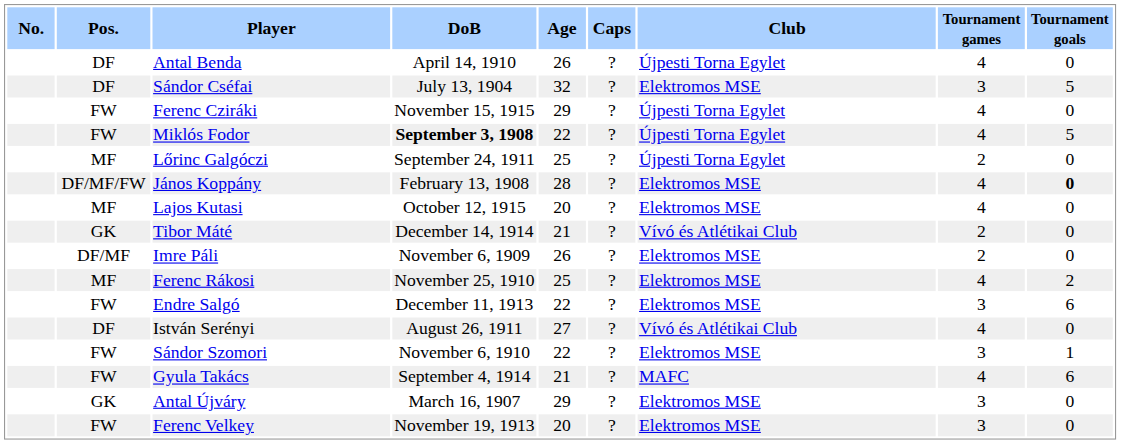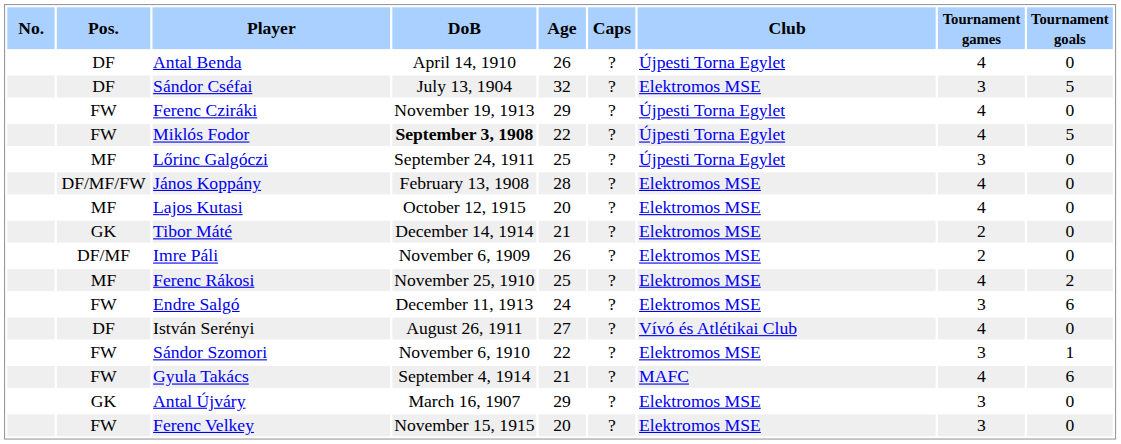Ferenc Cziráki | DoB: November 15, 1915 -> November 19, 1913
Lőrinc Galgóczi | Tournament games: 2 -> 3
János Koppány | Tournament goals: bold -> normal
Tibor Máté | Club: Vívó és Atlétikai Club -> Elektromos MSE
Endre Salgó | Age: 22 -> 24
Ferenc Velkey | DoB: November 19, 1913 -> November 15, 1915
